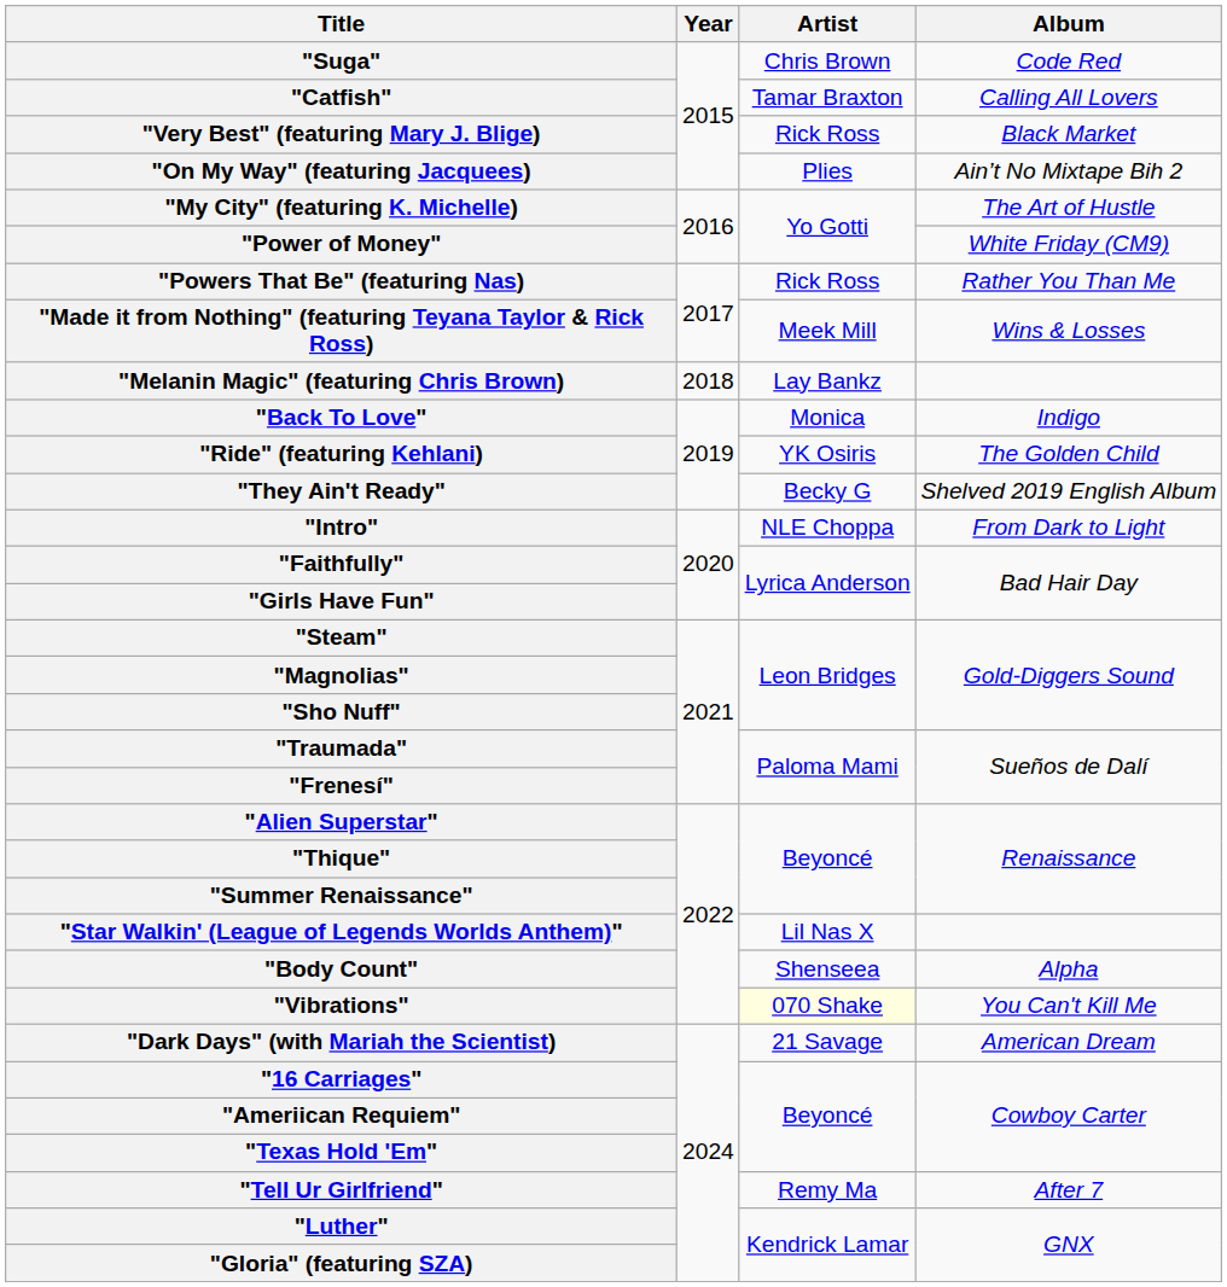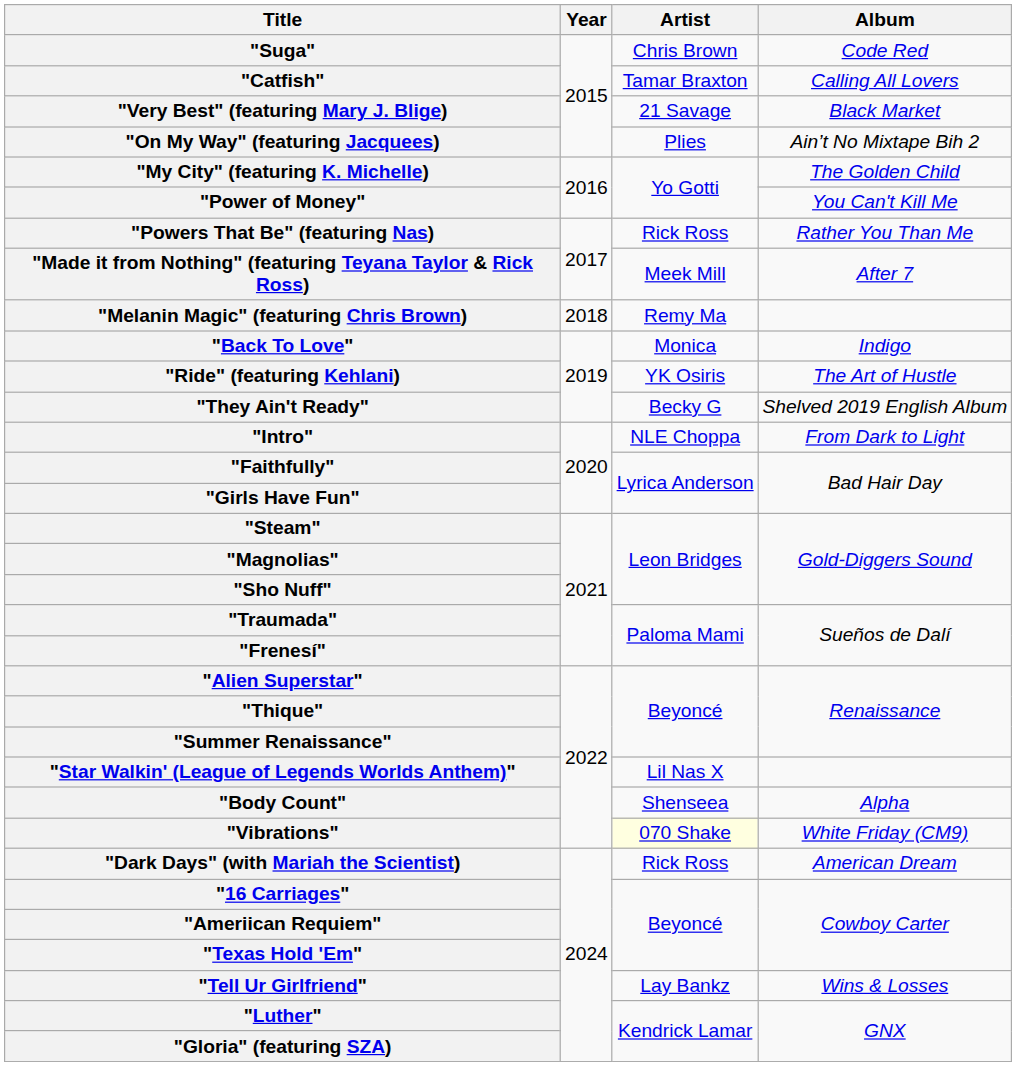"Very Best" (featuring Mary J. Blige) | Artist: Rick Ross -> 21 Savage
"My City" (featuring K. Michelle) | Album: The Art of Hustle -> The Golden Child
"Power of Money" | Album: White Friday (CM9) -> You Can't Kill Me
"Made it from Nothing" (featuring Teyana Taylor & Rick Ross) | Album: Wins & Losses -> After 7
"Melanin Magic" (featuring Chris Brown) | Artist: Lay Bankz -> Remy Ma
"Ride" (featuring Kehlani) | Album: The Golden Child -> The Art of Hustle
"Vibrations" | Album: You Can't Kill Me -> White Friday (CM9)
"Dark Days" (with Mariah the Scientist) | Artist: 21 Savage -> Rick Ross
"Tell Ur Girlfriend" | Artist: Remy Ma -> Lay Bankz
"Tell Ur Girlfriend" | Album: After 7 -> Wins & Losses
